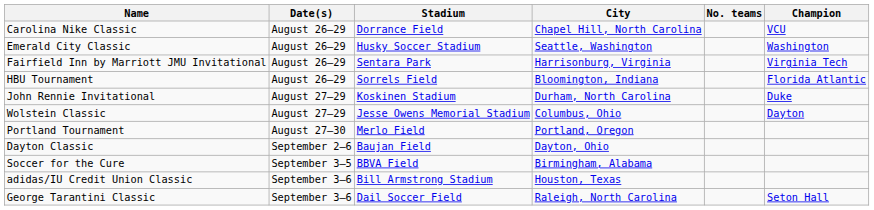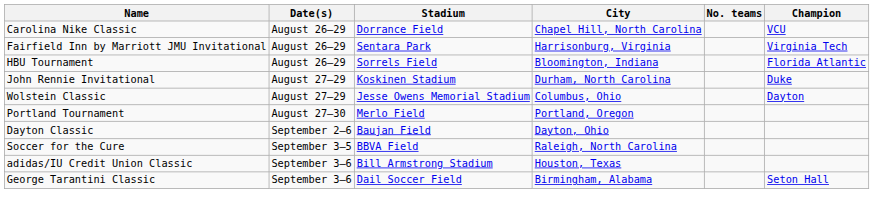- row: Emerald City Classic | August 26–29 | Husky Soccer Stadium | Seattle, Washington | Washington
Soccer for the Cure | City: Birmingham, Alabama -> Raleigh, North Carolina
George Tarantini Classic | City: Raleigh, North Carolina -> Birmingham, Alabama
